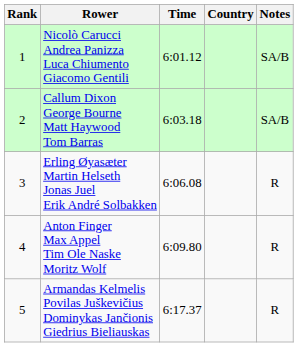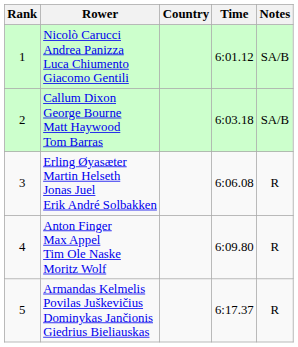columns swapped: Country <-> Time
